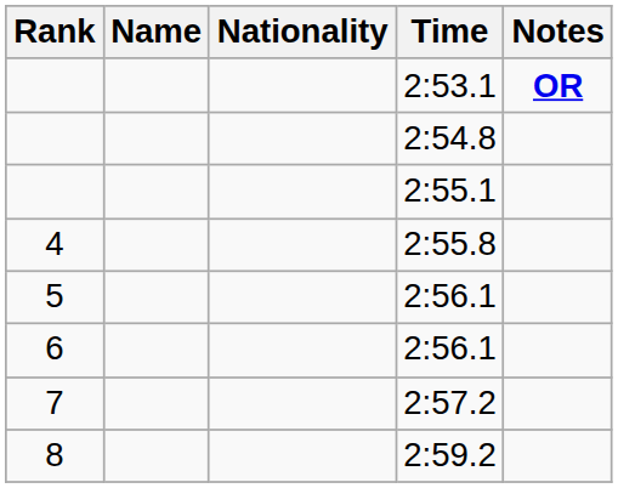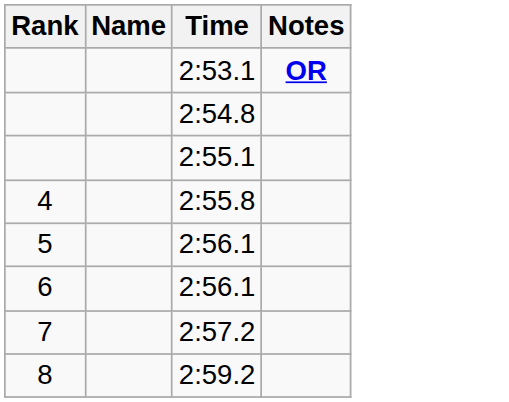- column: Nationality
